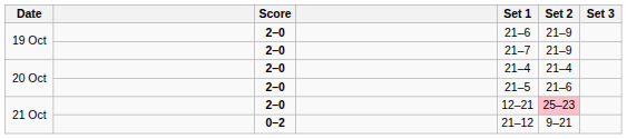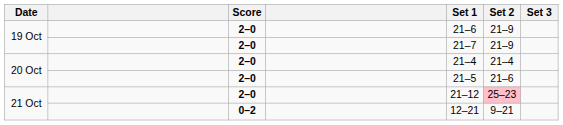21 Oct / 2–0 | Set 1: 12–21 -> 21–12
21 Oct / 0–2 | Set 1: 21–12 -> 12–21
